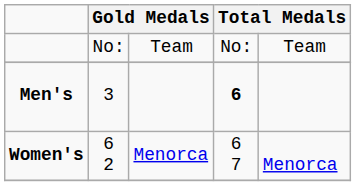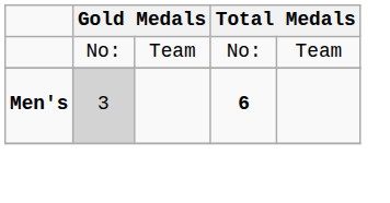Men's | column 2: no background -> lightgrey background
- row: Women's | 6 2 | Menorca | 6 7 | Menorca
